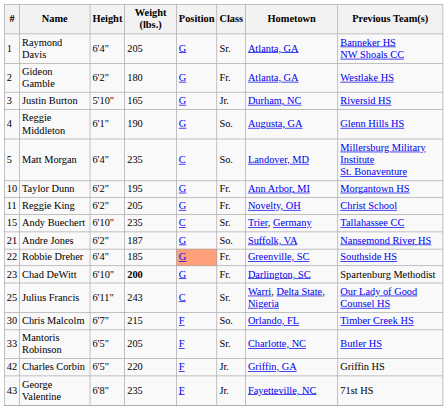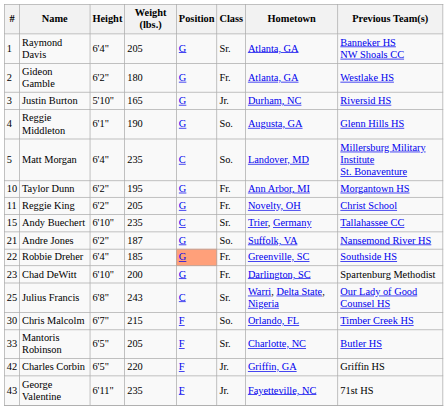Chad DeWitt | Weight (lbs.): bold -> normal
Julius Francis | Height: 6'11" -> 6'8"
George Valentine | Height: 6'8" -> 6'11"
